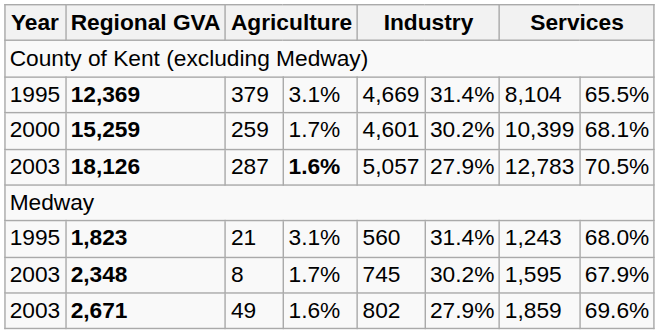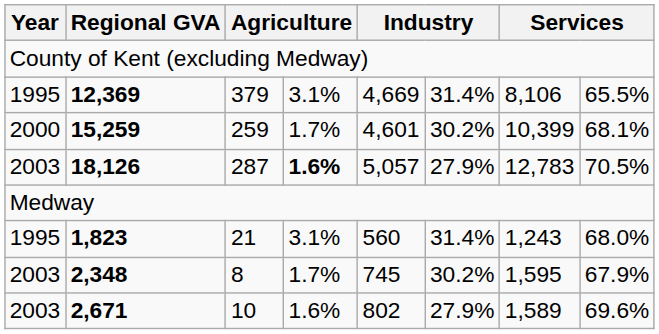12,369 | column 7: 8,104 -> 8,106
2,671 | column 3: 49 -> 10
2,671 | column 7: 1,859 -> 1,589
